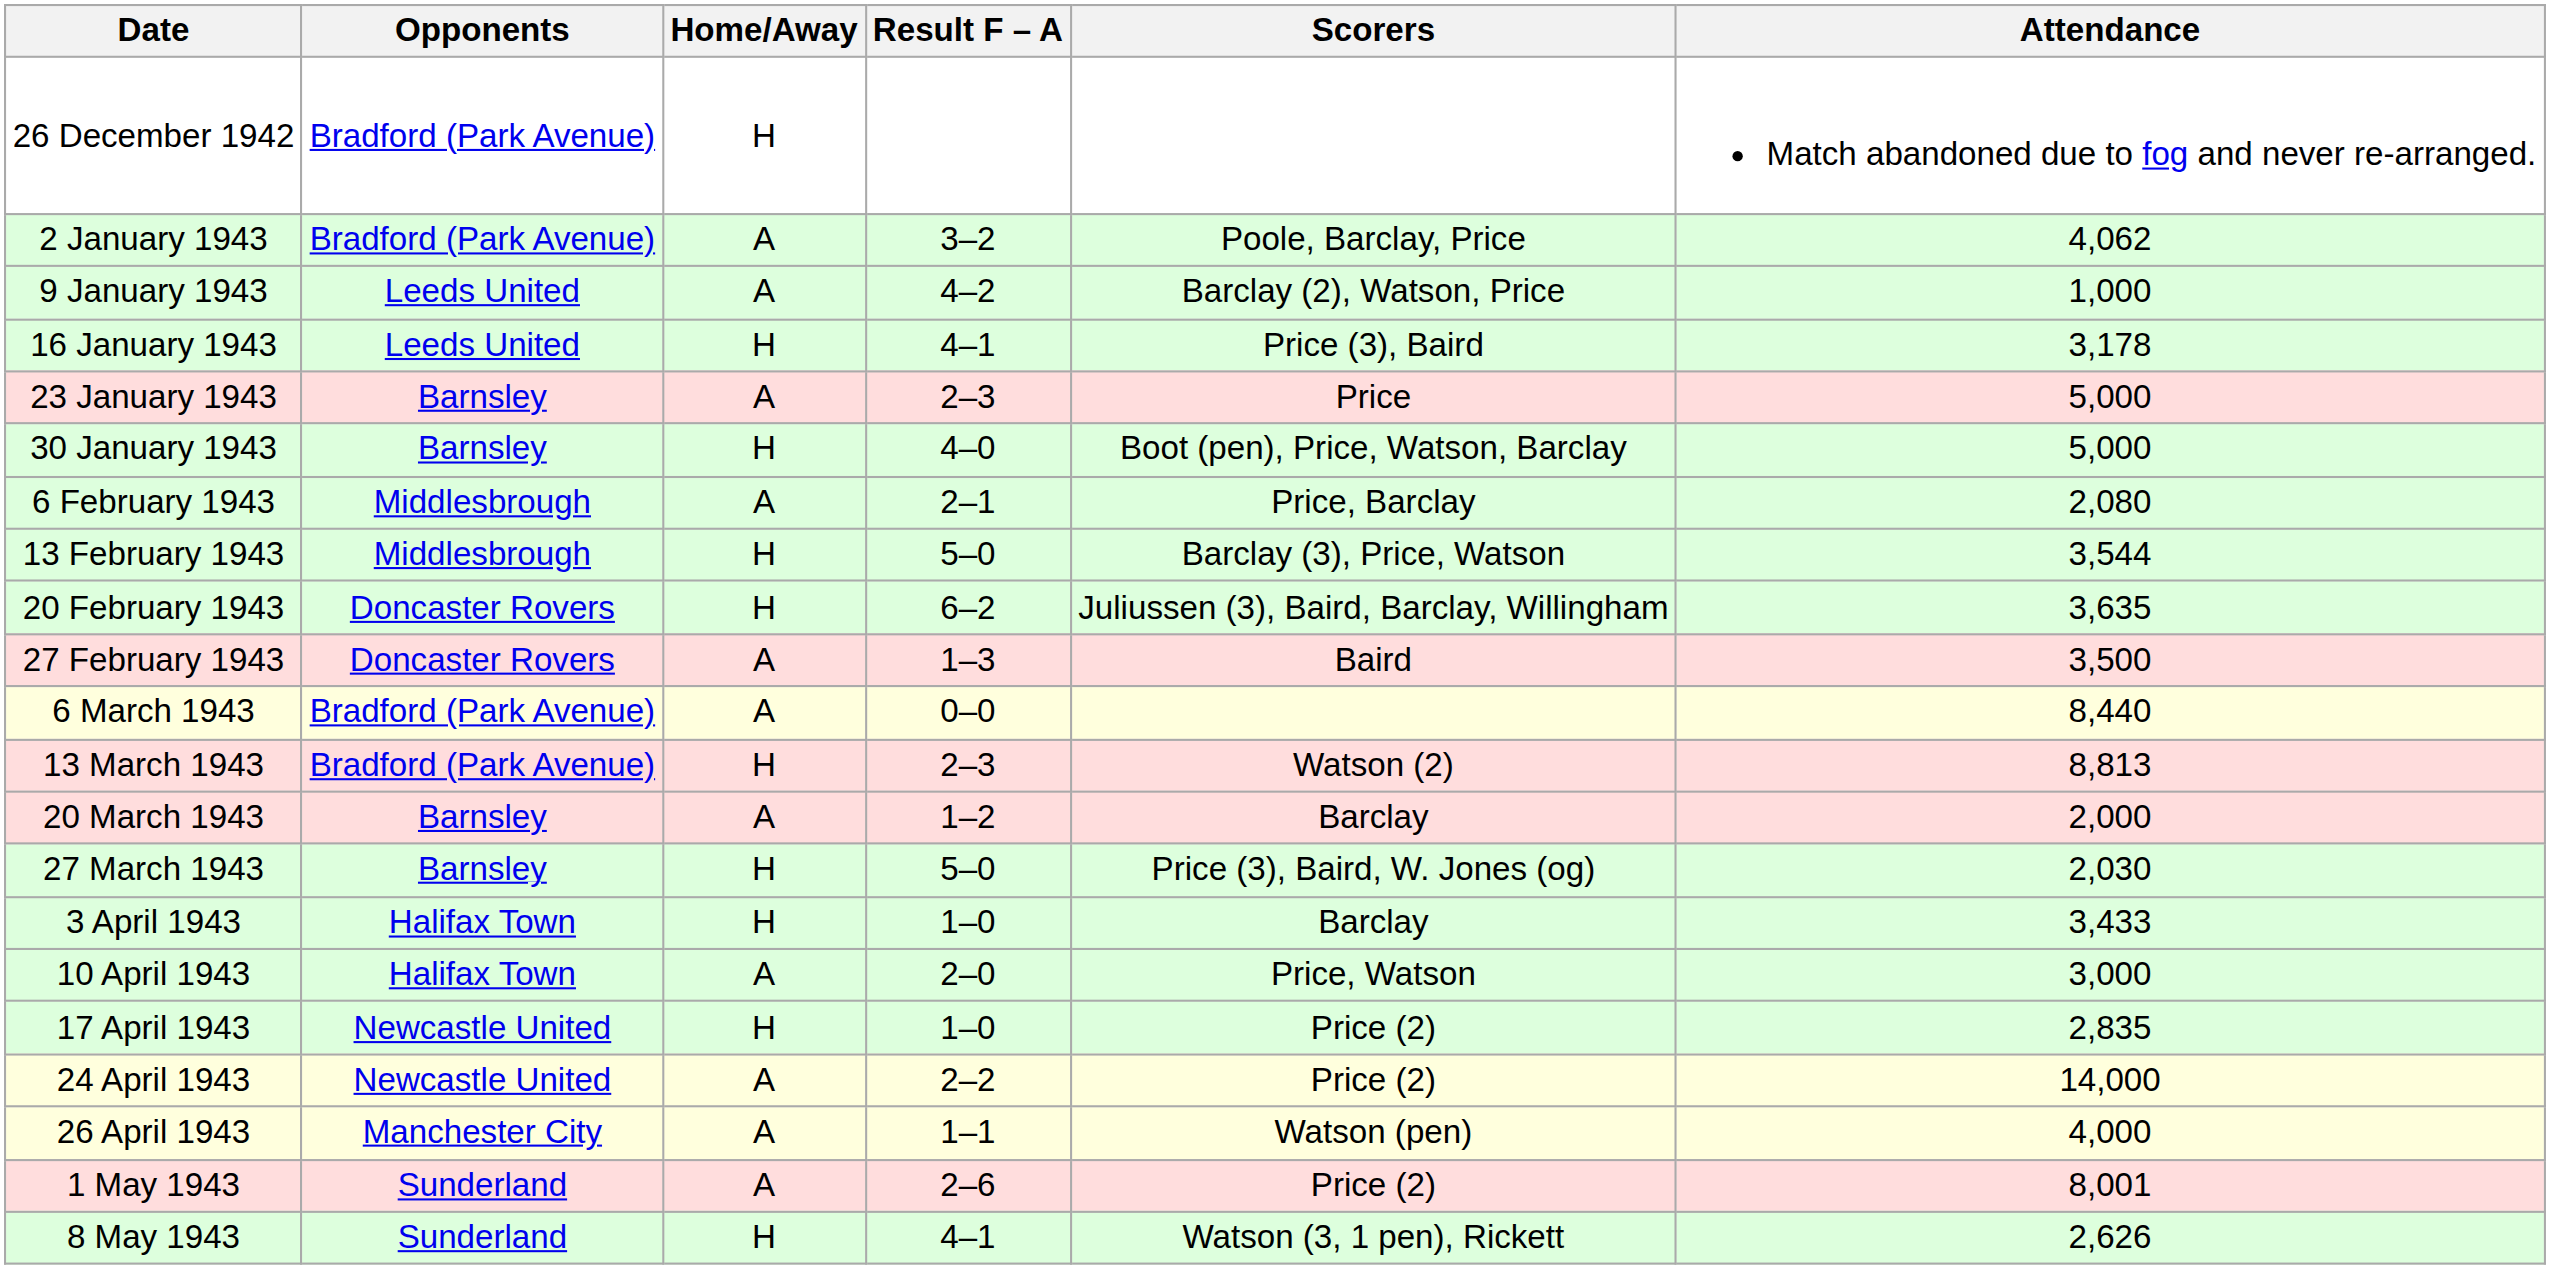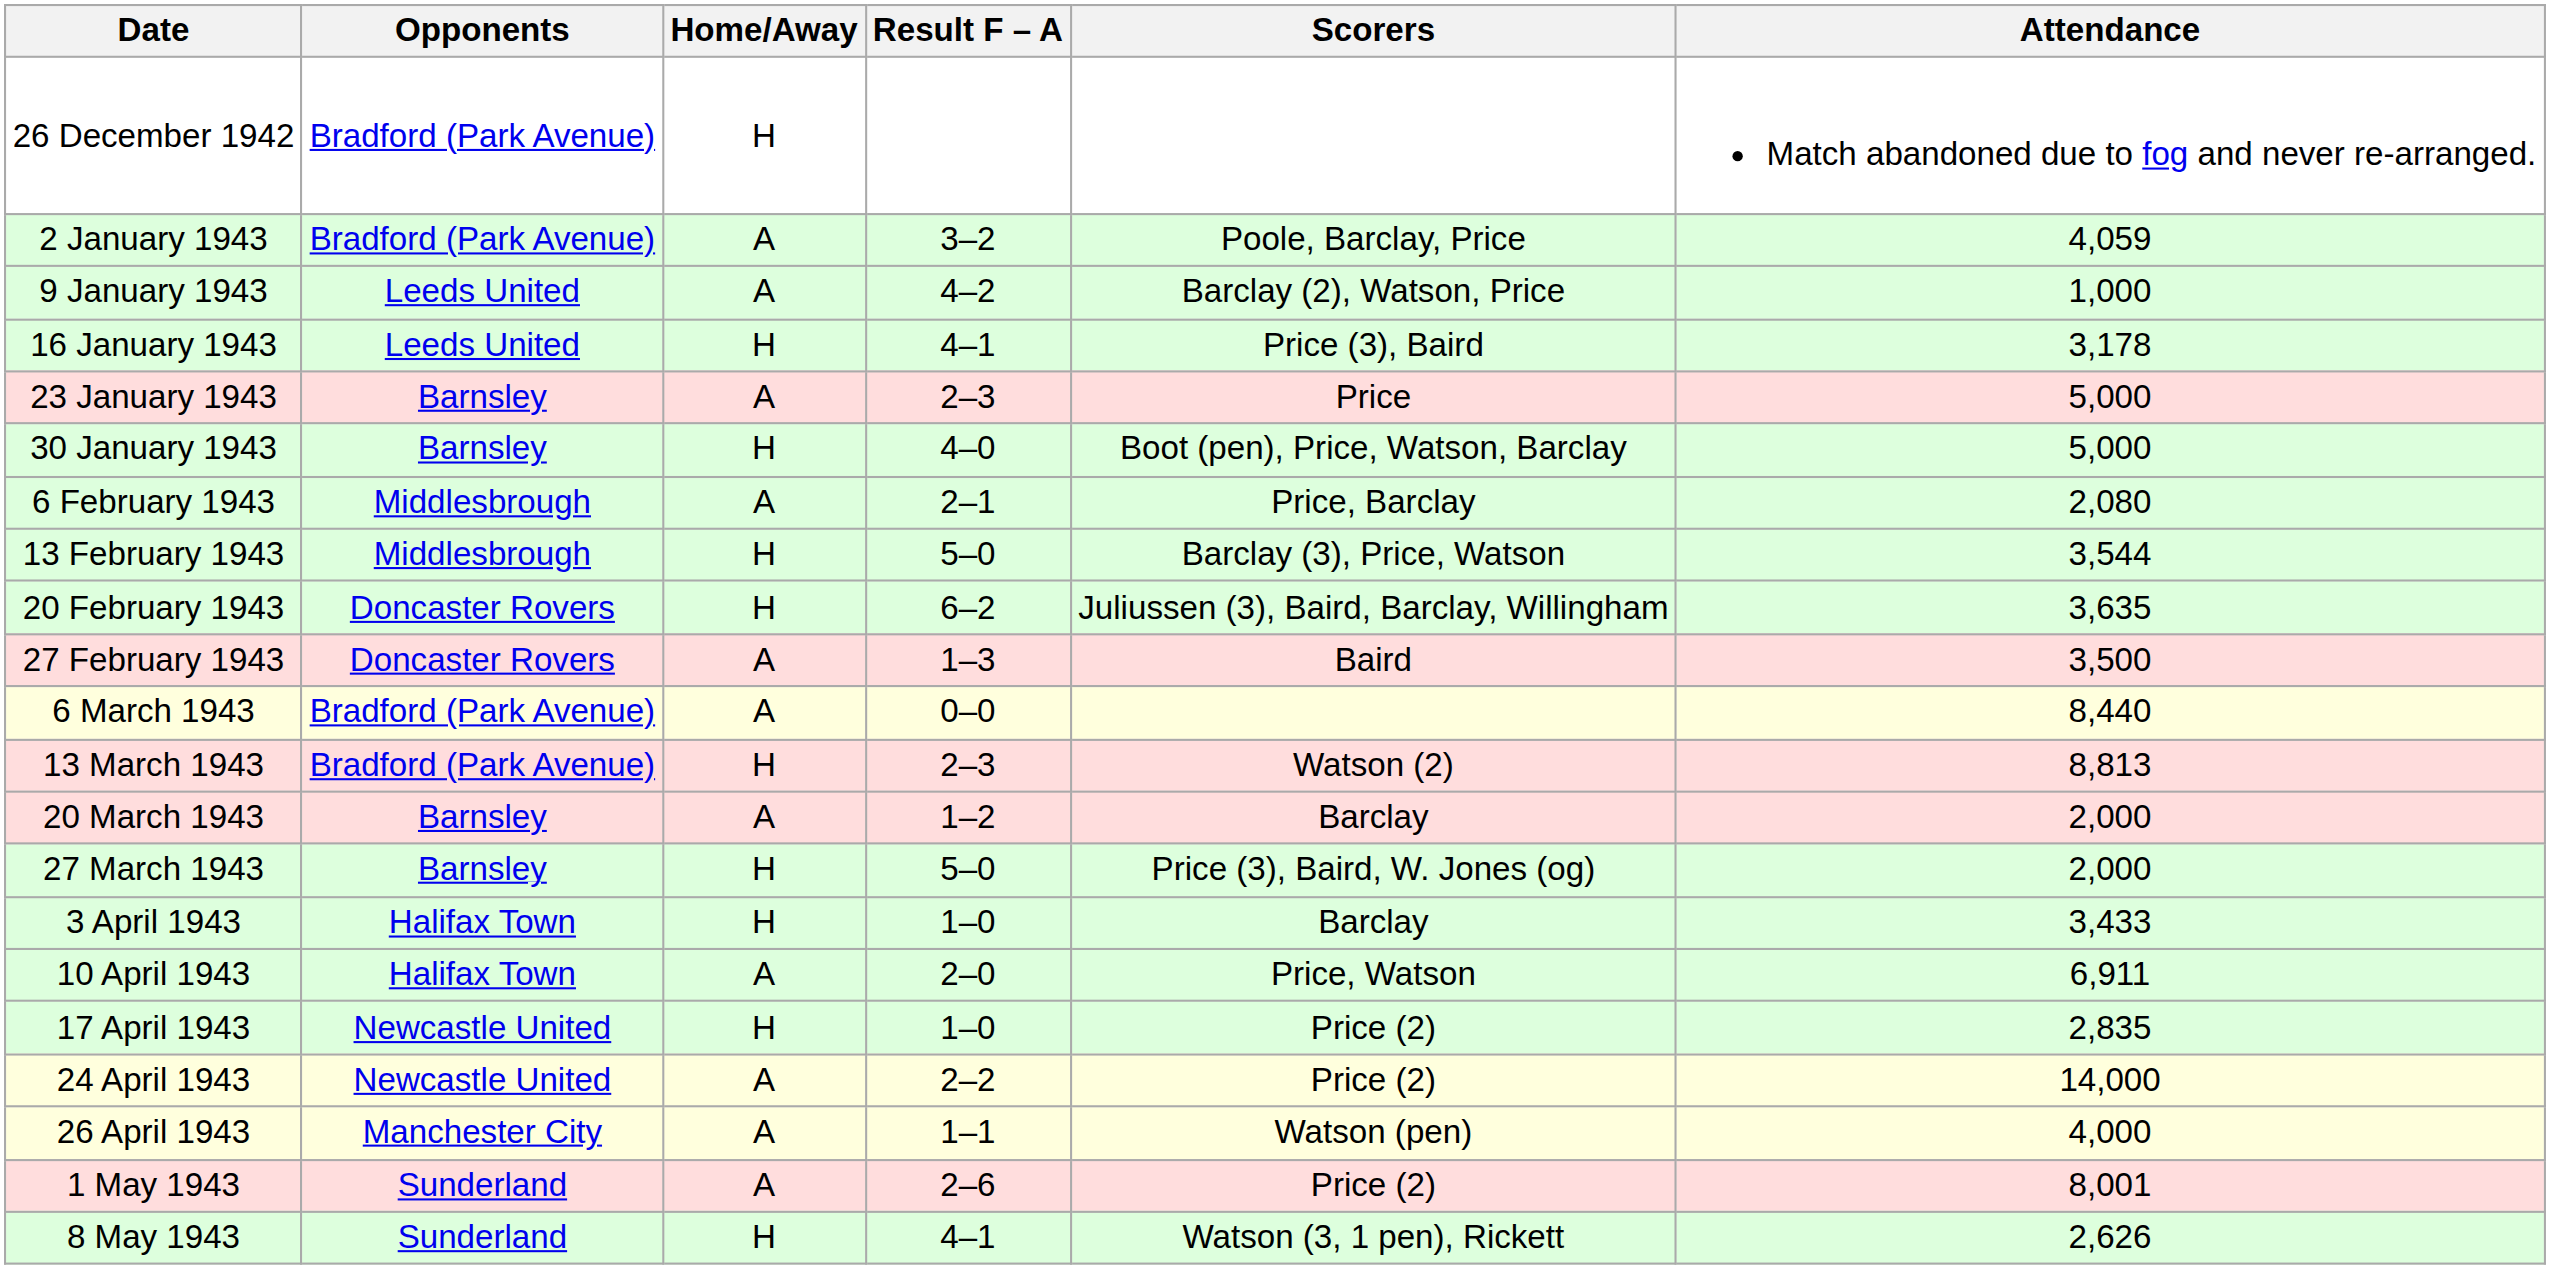2 January 1943 | Attendance: 4,062 -> 4,059
27 March 1943 | Attendance: 2,030 -> 2,000
10 April 1943 | Attendance: 3,000 -> 6,911
